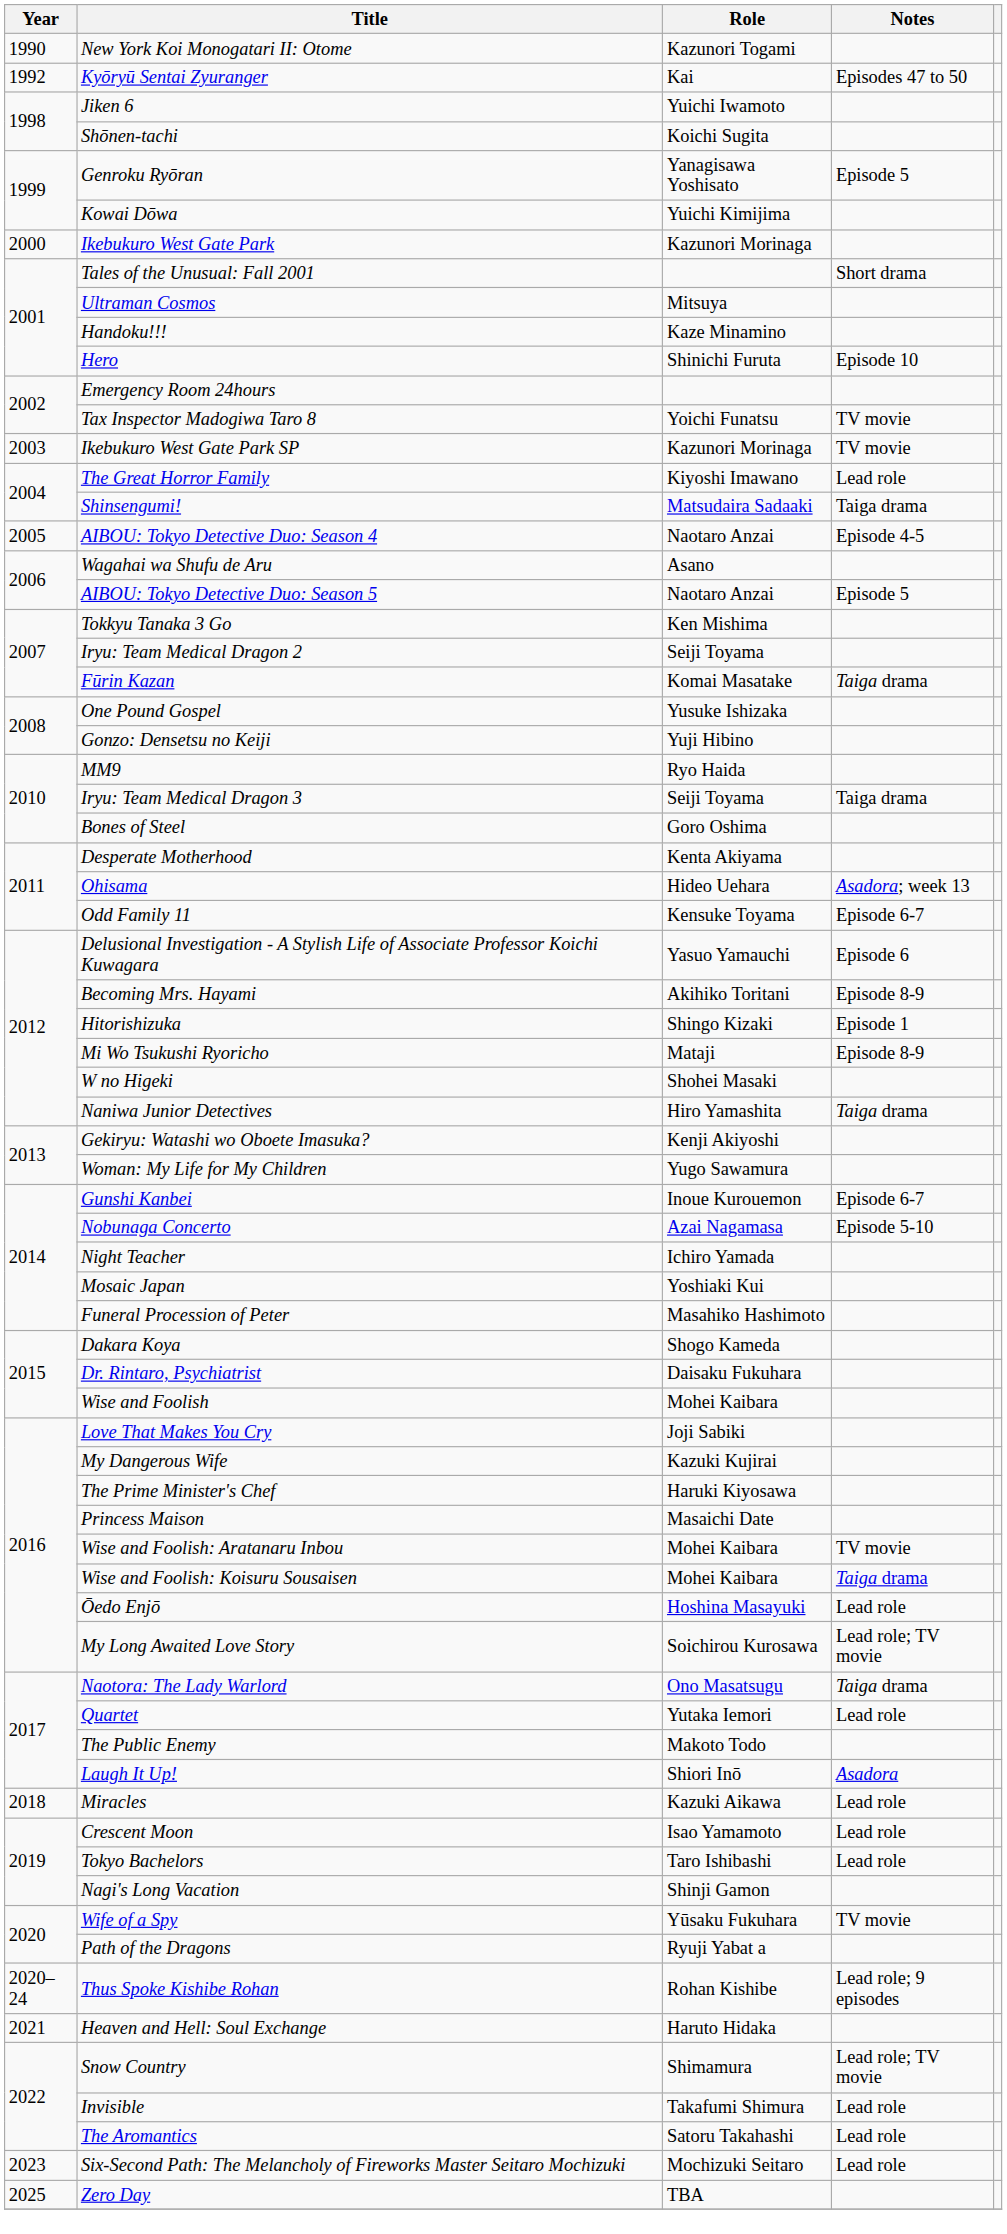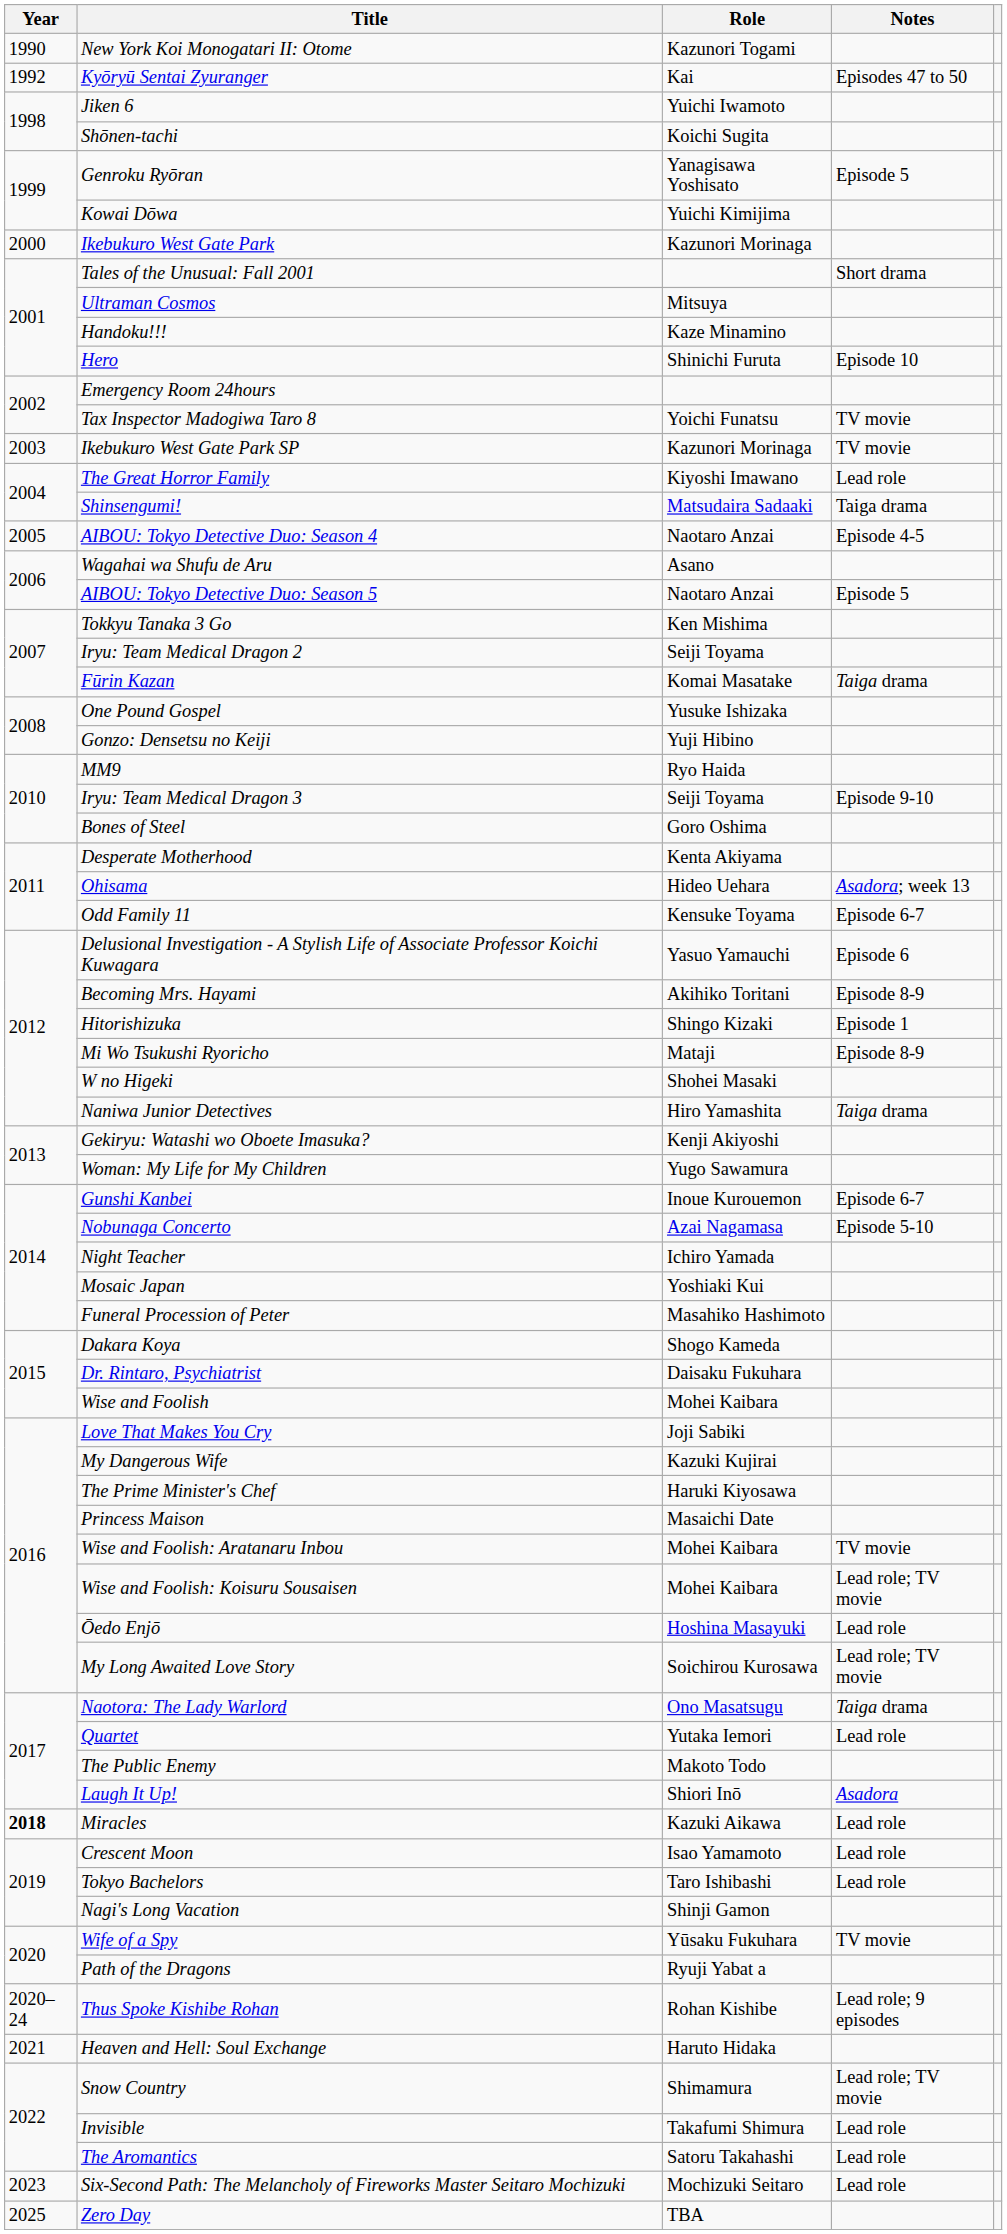Iryu: Team Medical Dragon 3 | Notes: Taiga drama -> Episode 9-10
Wise and Foolish: Koisuru Sousaisen | Notes: Taiga drama -> Lead role; TV movie
Miracles | Year: normal -> bold
